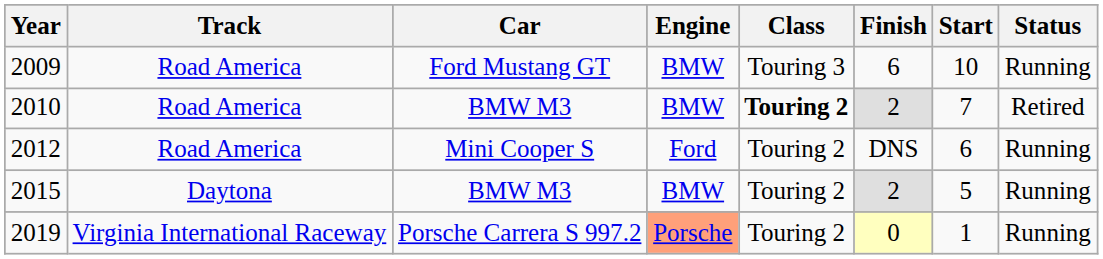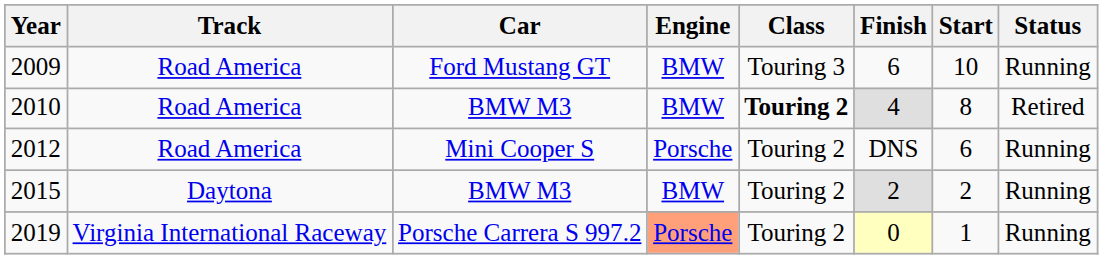2010 | Finish: 2 -> 4
2010 | Start: 7 -> 8
2012 | Engine: Ford -> Porsche
2015 | Start: 5 -> 2
